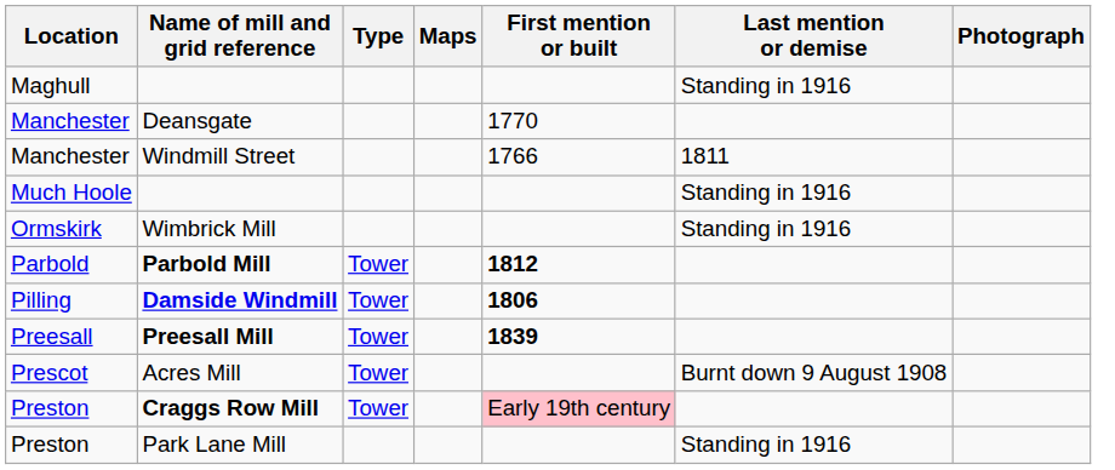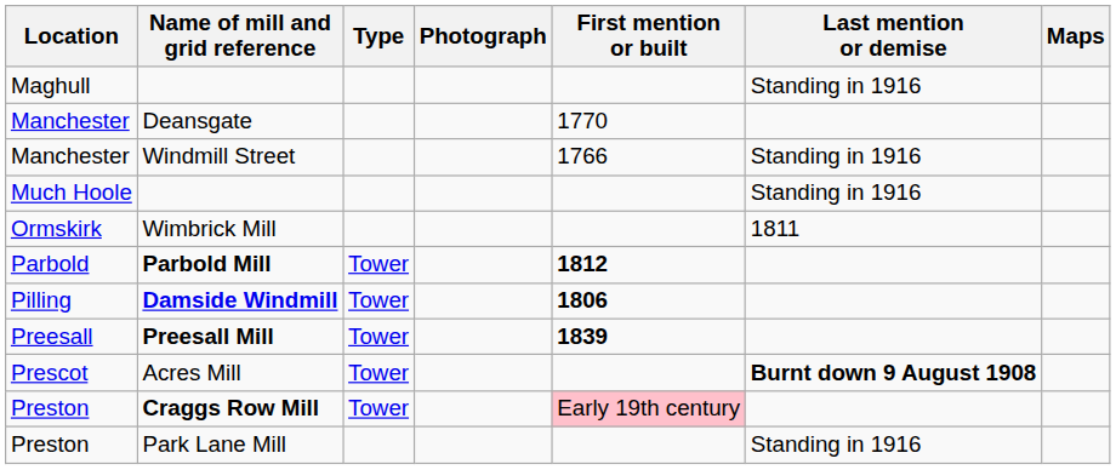columns swapped: Maps <-> Photograph
Windmill Street | Last mention or demise: 1811 -> Standing in 1916
Wimbrick Mill | Last mention or demise: Standing in 1916 -> 1811
Acres Mill | Last mention or demise: normal -> bold
